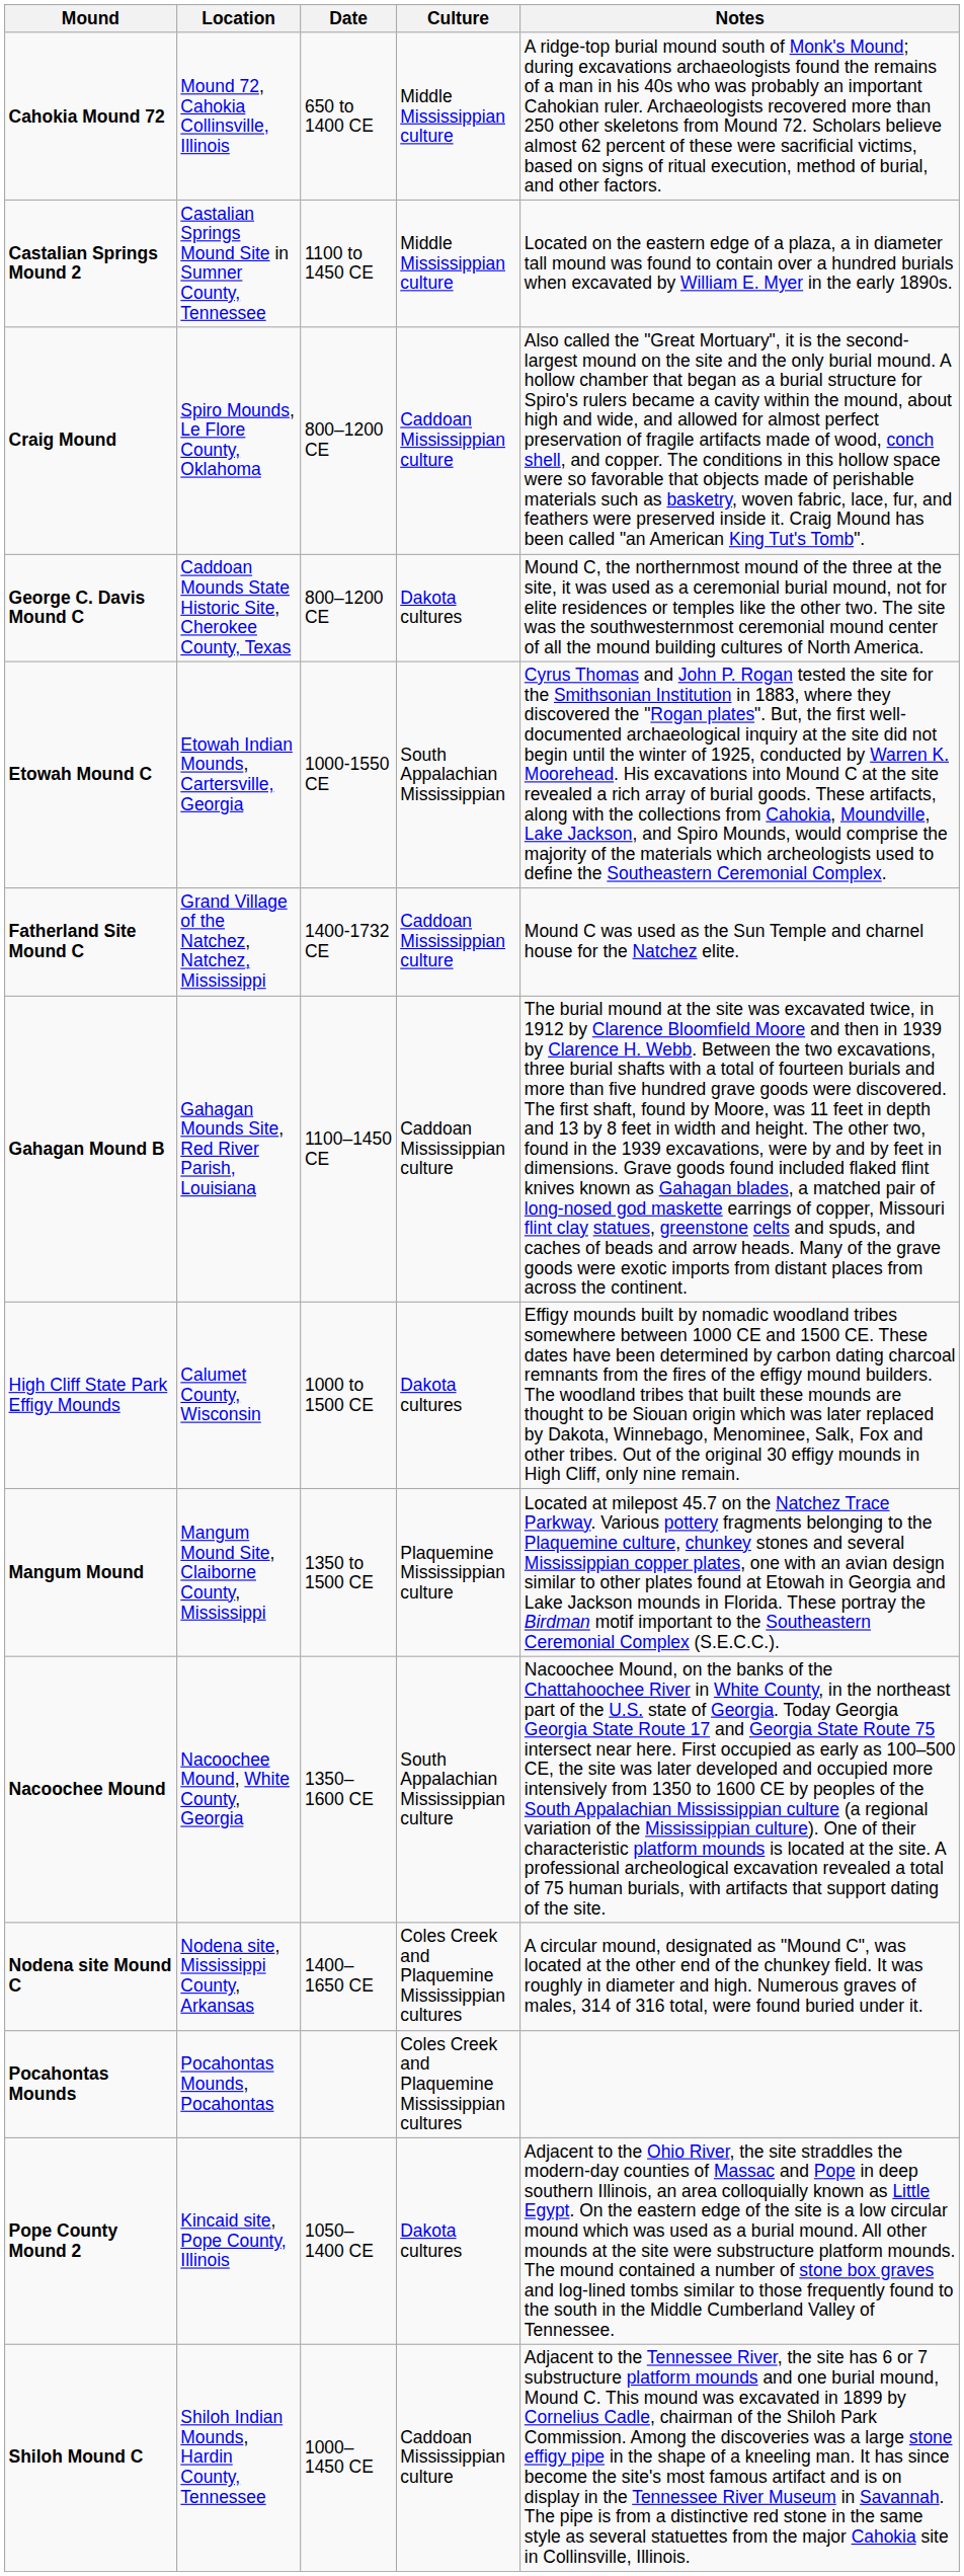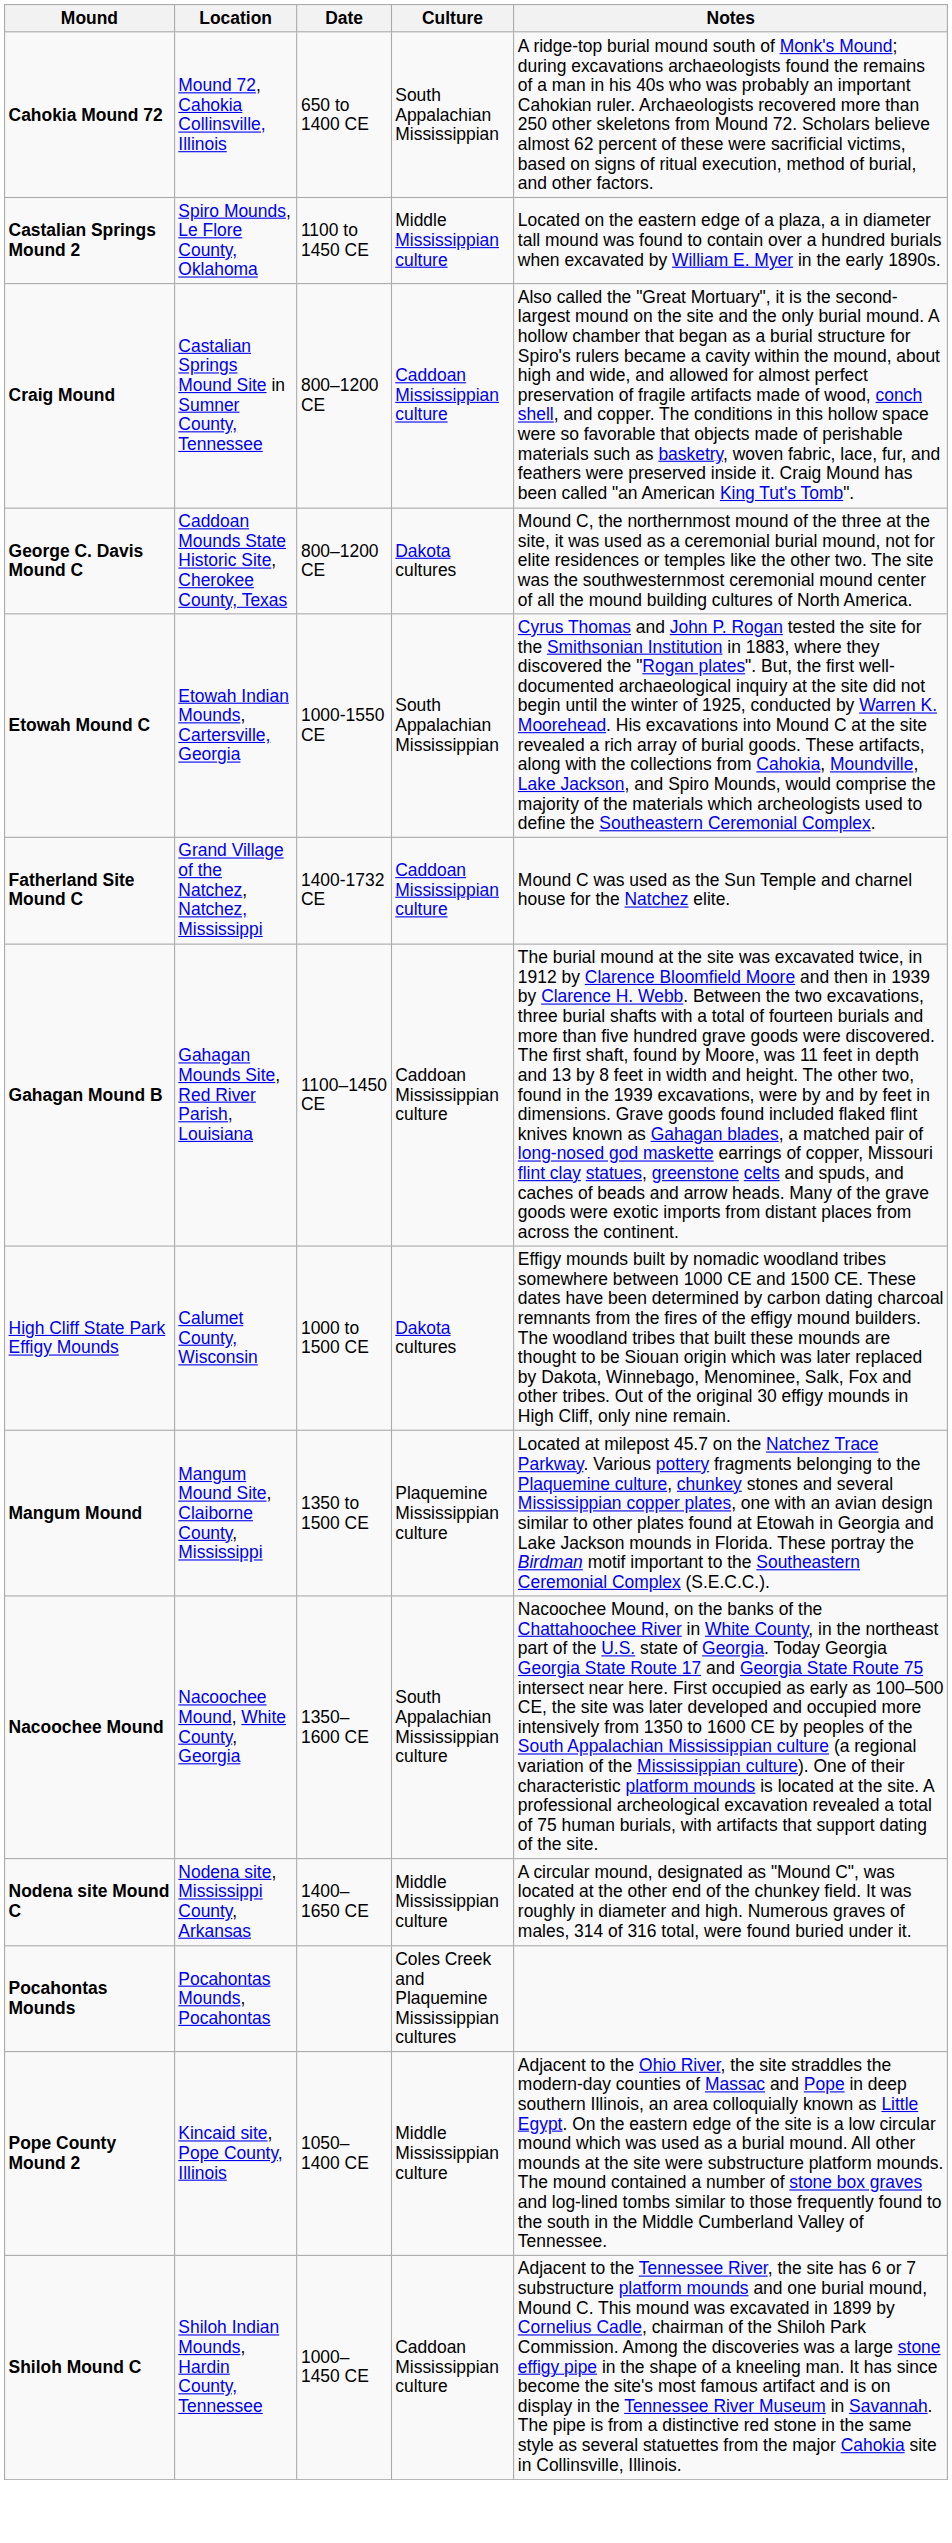Cahokia Mound 72 | Culture: Middle Mississippian culture -> South Appalachian Mississippian
Castalian Springs Mound 2 | Location: Castalian Springs Mound Site in Sumner County, Tennessee -> Spiro Mounds, Le Flore County, Oklahoma
Craig Mound | Location: Spiro Mounds, Le Flore County, Oklahoma -> Castalian Springs Mound Site in Sumner County, Tennessee
Nodena site Mound C | Culture: Coles Creek and Plaquemine Mississippian cultures -> Middle Mississippian culture
Pope County Mound 2 | Culture: Dakota cultures -> Middle Mississippian culture
